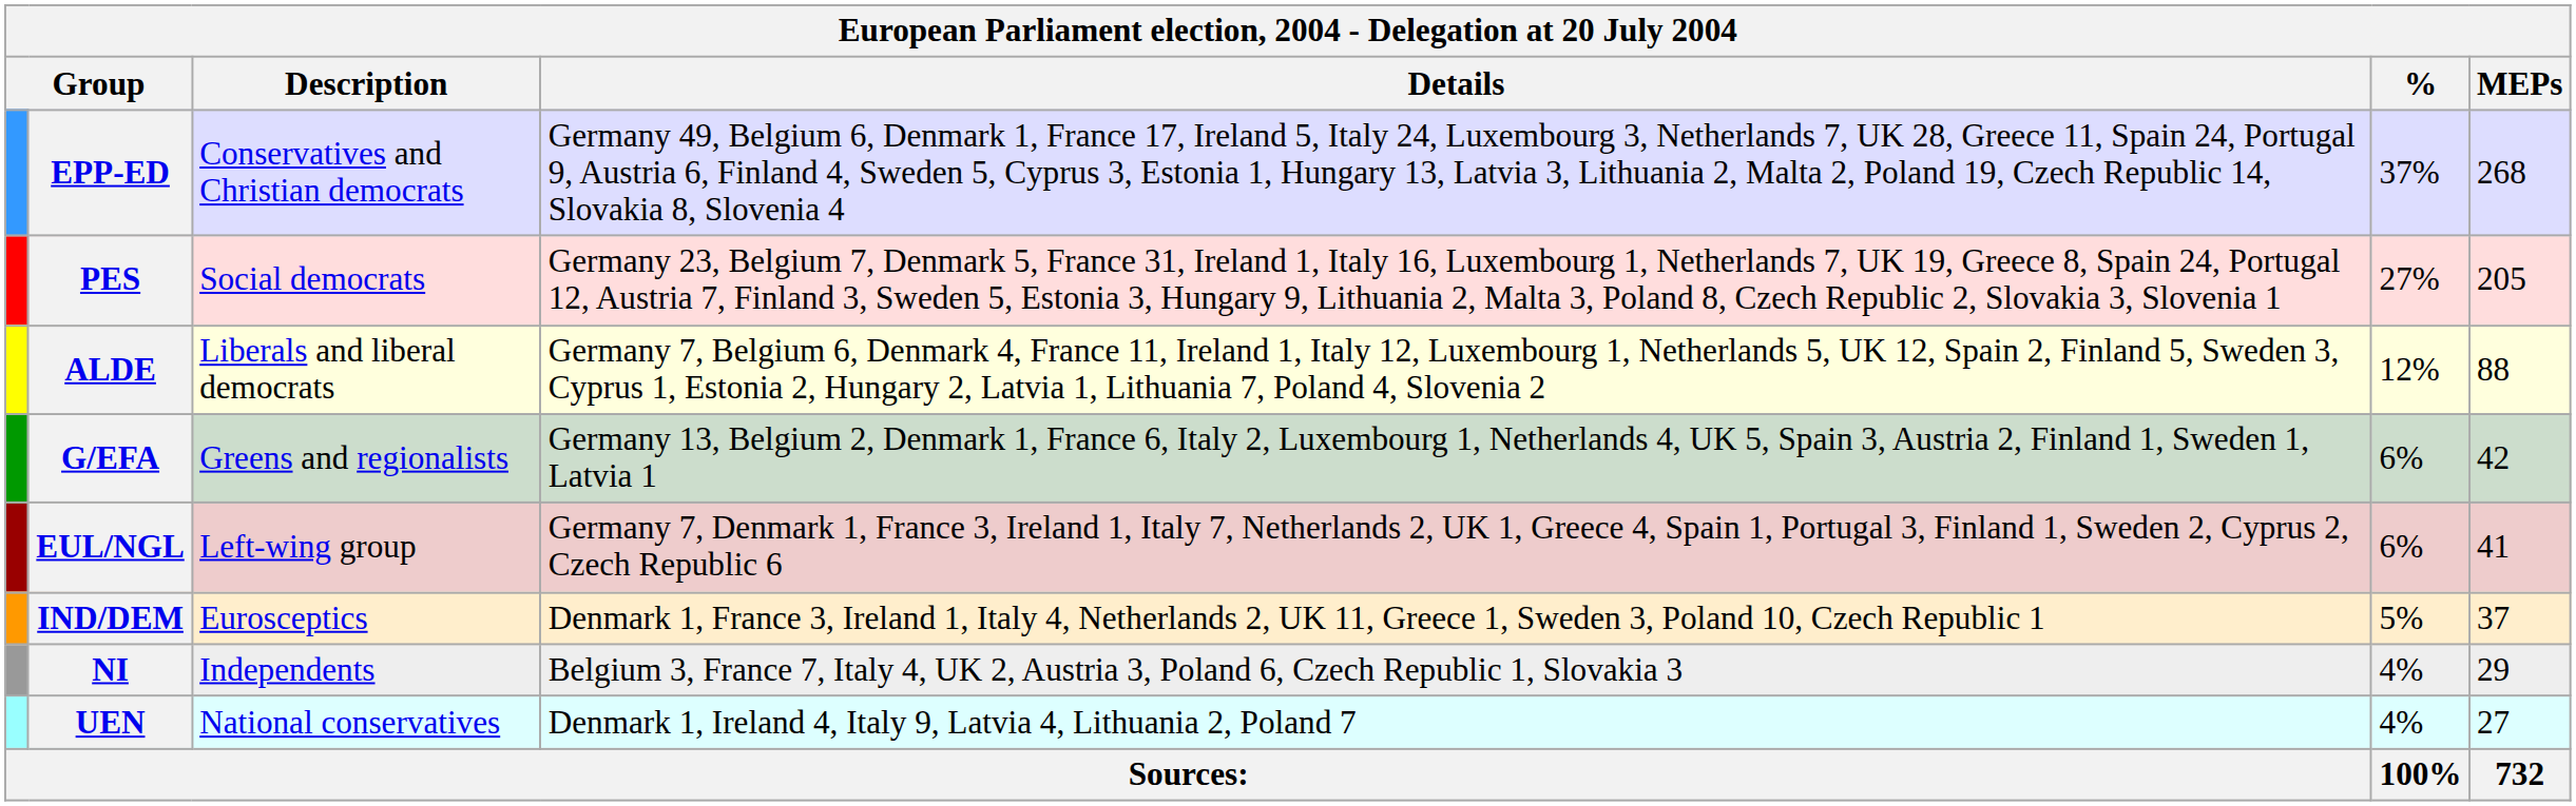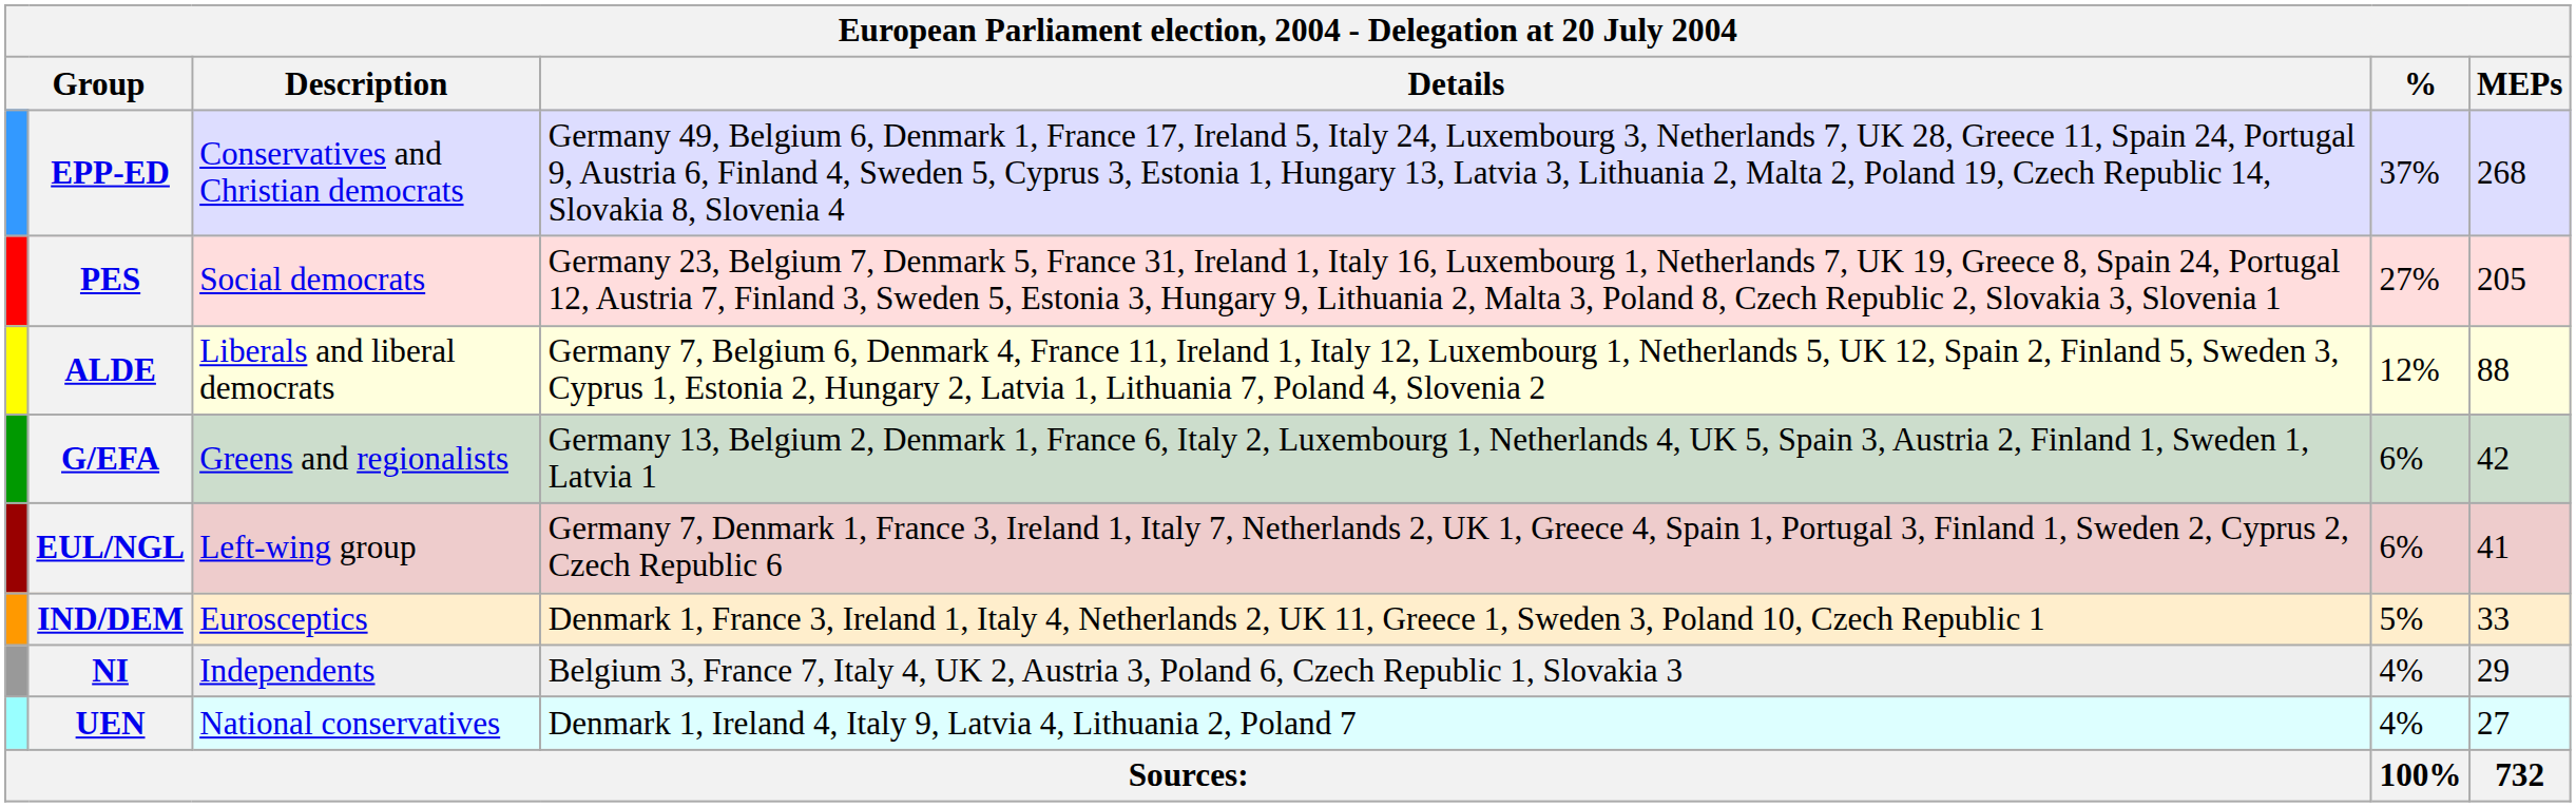IND/DEM | MEPs: 37 -> 33
